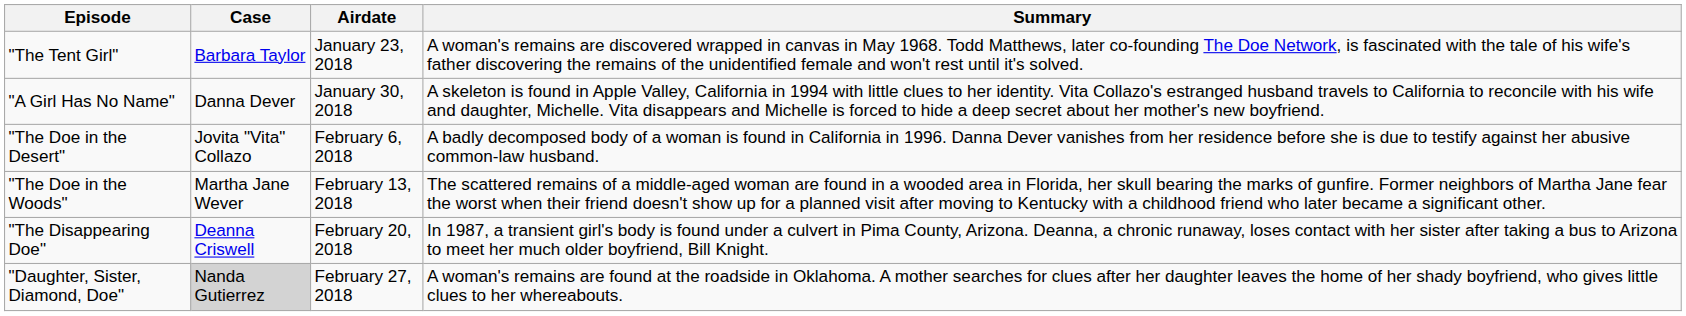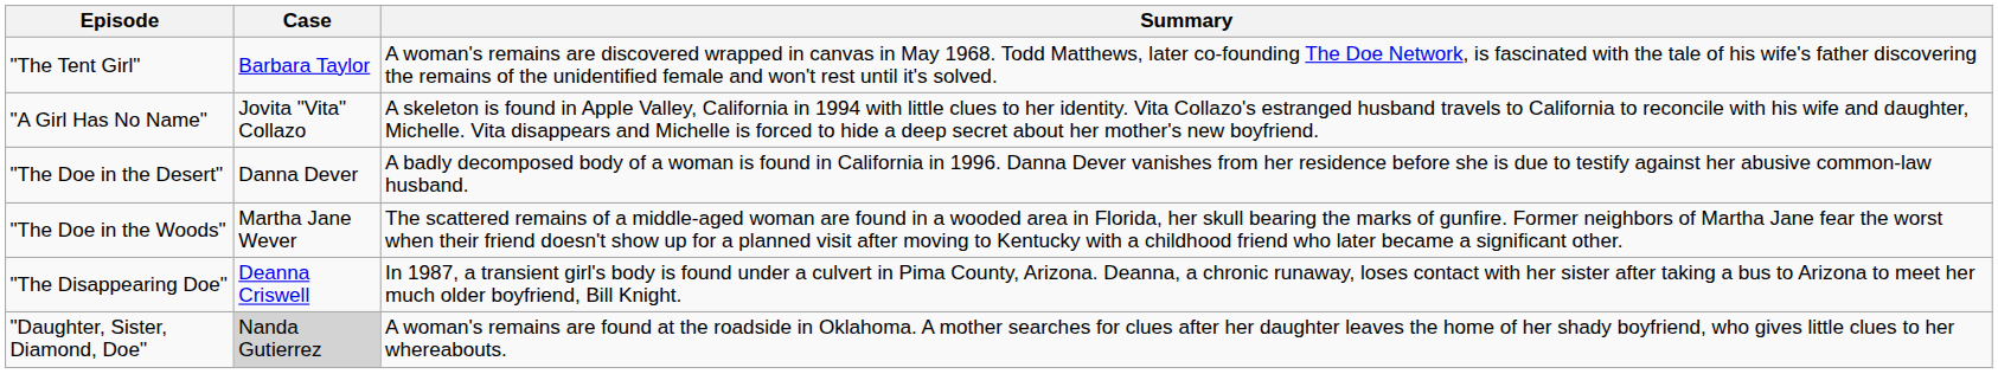- column: Airdate | January 23, 2018 | January 30, 2018 | February 6, 2018 | February 13, 2018 | February 20, 2018 | February 27, 2018
"A Girl Has No Name" | Case: Danna Dever -> Jovita "Vita" Collazo
"The Doe in the Desert" | Case: Jovita "Vita" Collazo -> Danna Dever
